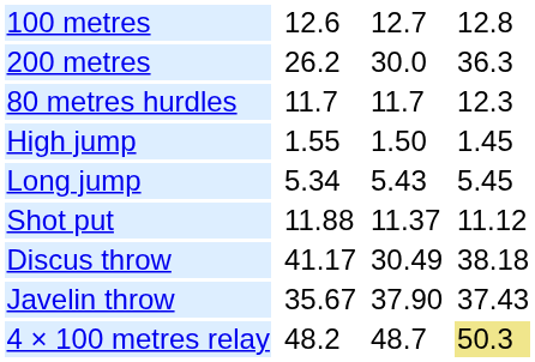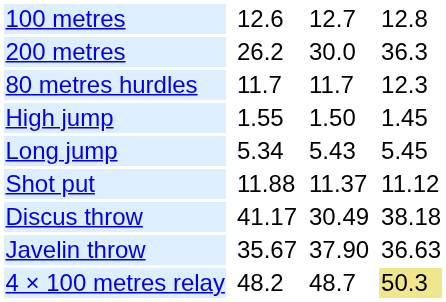Javelin throw | column 7: 37.43 -> 36.63
